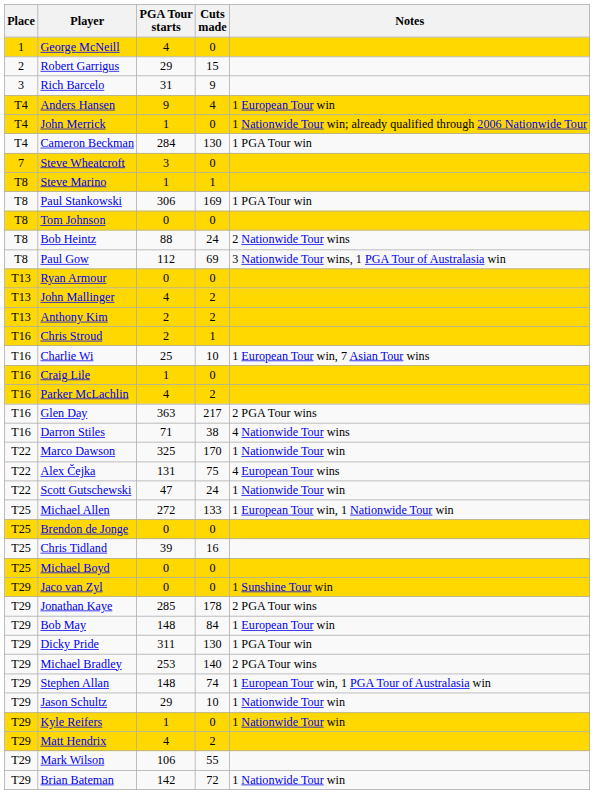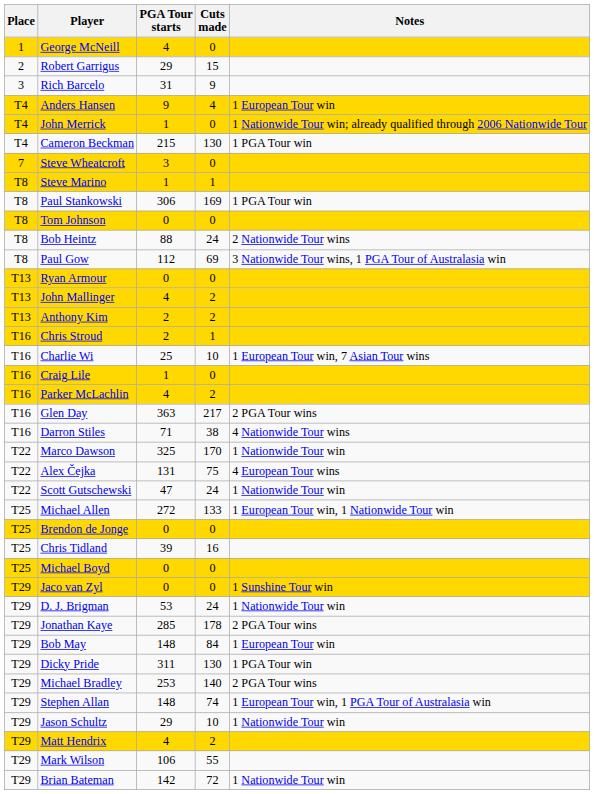Cameron Beckman | PGA Tour starts: 284 -> 215
+ row: T29 | D. J. Brigman | 53 | 24 | 1 Nationwide Tour win
- row: T29 | Kyle Reifers | 1 | 0 | 1 Nationwide Tour win
